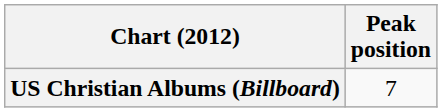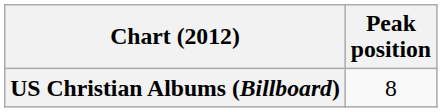US Christian Albums (Billboard) | Peak position: 7 -> 8
